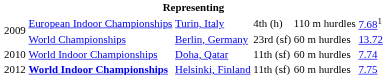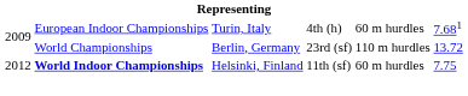Turin, Italy | column 5: 110 m hurdles -> 60 m hurdles
Berlin, Germany | column 5: 60 m hurdles -> 110 m hurdles
- row: 2010 | World Indoor Championships | Doha, Qatar | 11th (sf) | 60 m hurdles | 7.74
